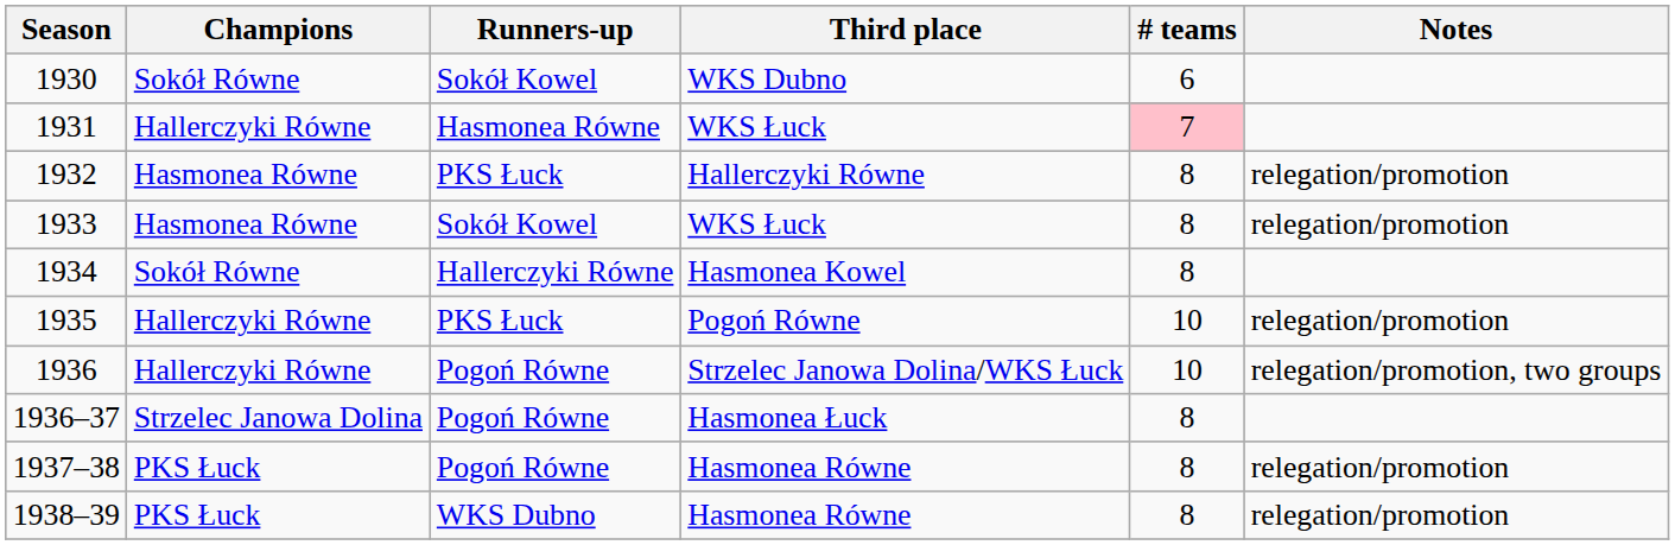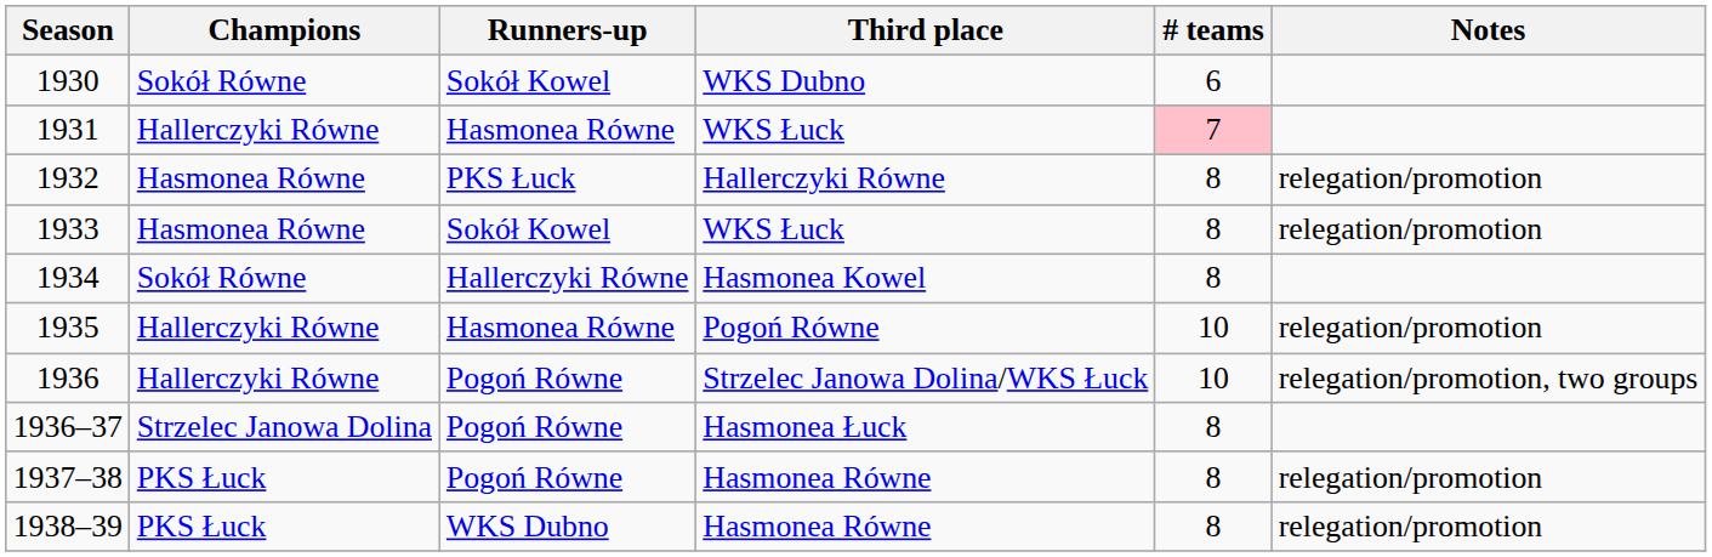1935 | Runners-up: PKS Łuck -> Hasmonea Równe
